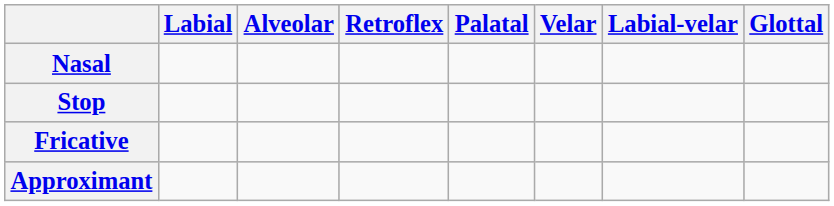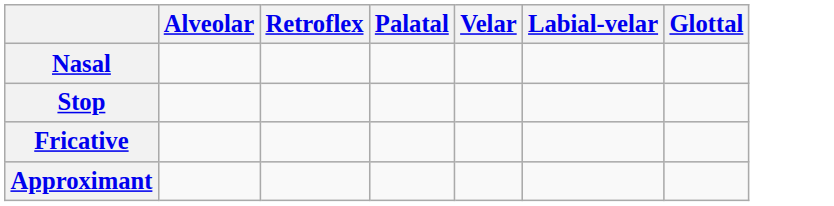- column: Labial
